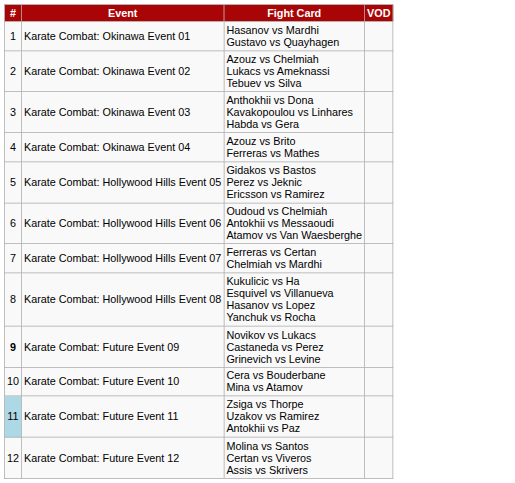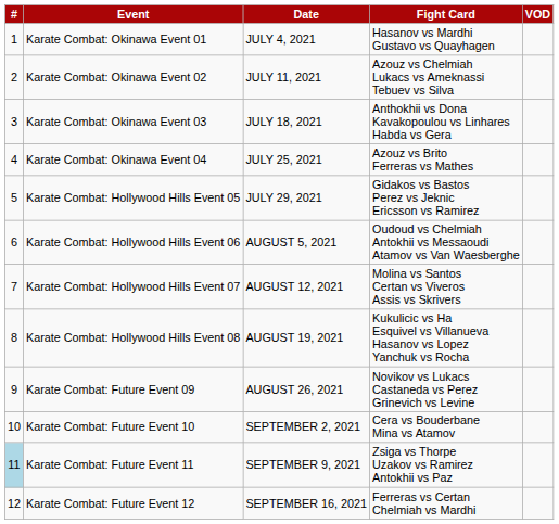+ column: Date | JULY 4, 2021 | JULY 11, 2021 | JULY 18, 2021 | JULY 25, 2021 | JULY 29, 2021 | AUGUST 5, 2021 | AUGUST 12, 2021 | AUGUST 19, 2021 | AUGUST 26, 2021 | SEPTEMBER 2, 2021 | SEPTEMBER 9, 2021 | SEPTEMBER 16, 2021
Karate Combat: Hollywood Hills Event 07 | Fight Card: Ferreras vs Certan Chelmiah vs Mardhi -> Molina vs Santos Certan vs Viveros Assis vs Skrivers
Karate Combat: Future Event 09 | #: bold -> normal
Karate Combat: Future Event 12 | Fight Card: Molina vs Santos Certan vs Viveros Assis vs Skrivers -> Ferreras vs Certan Chelmiah vs Mardhi
